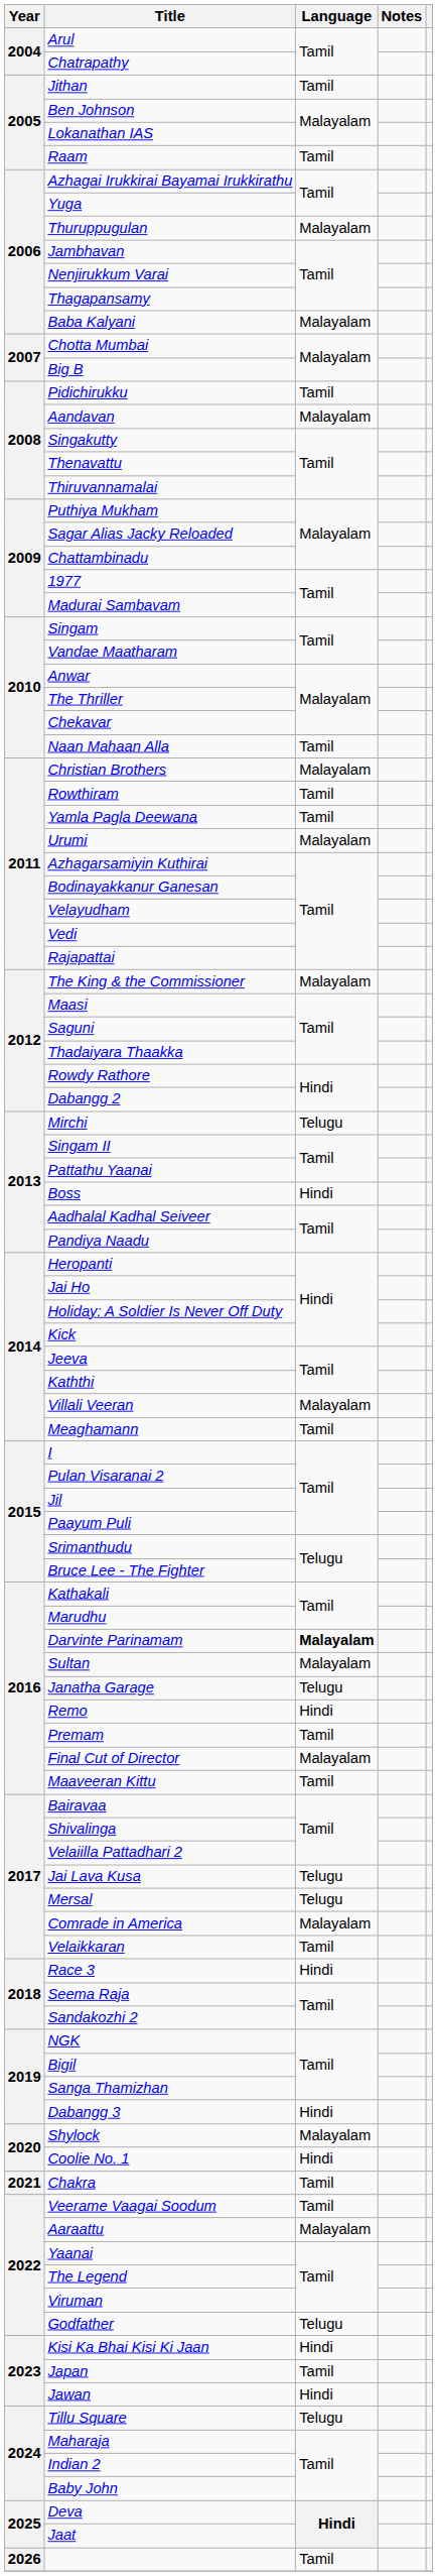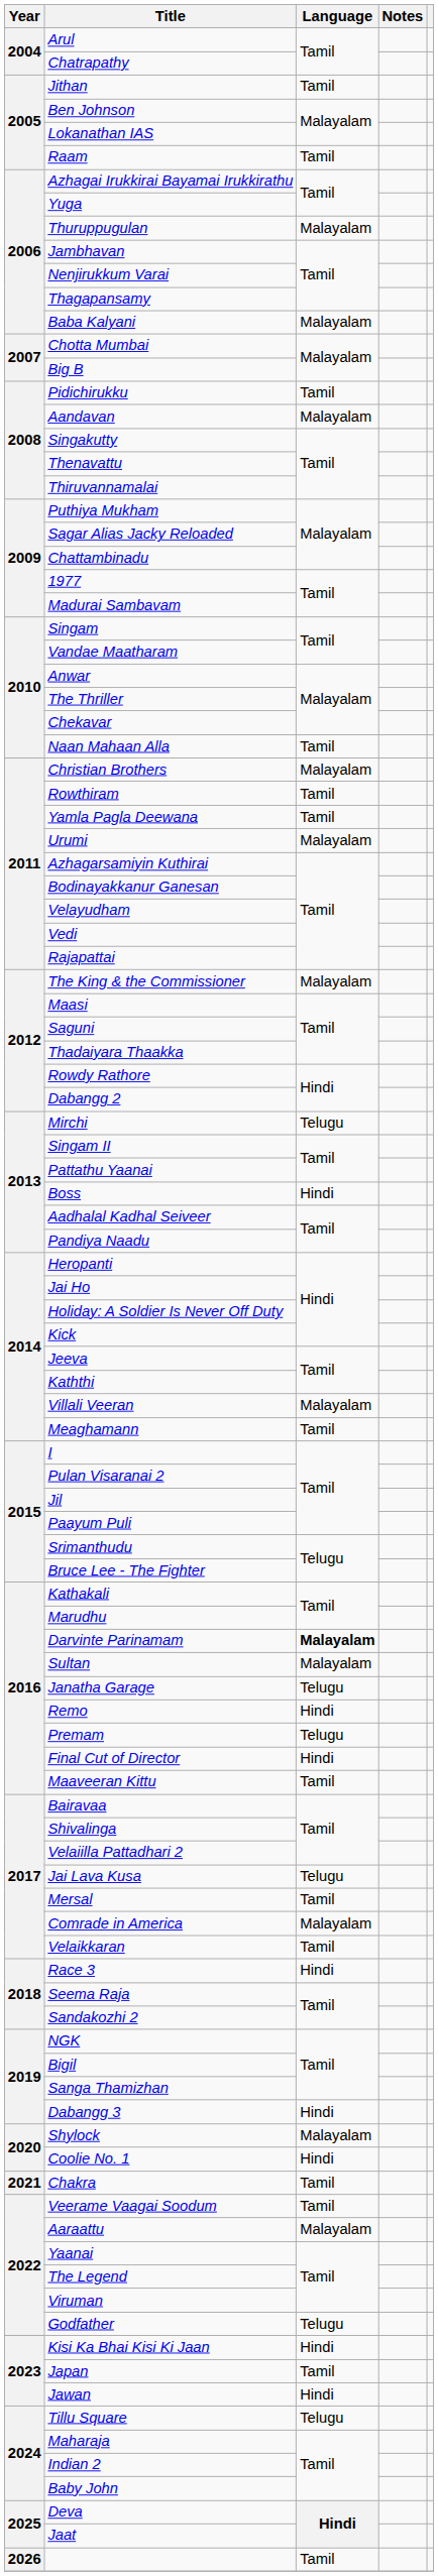Premam | Language: Tamil -> Telugu
Final Cut of Director | Language: Malayalam -> Hindi
Mersal | Language: Telugu -> Tamil
